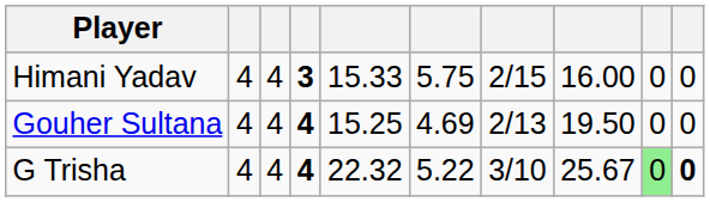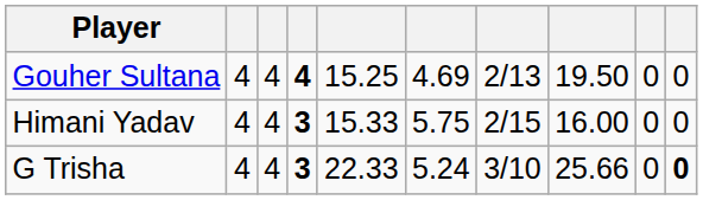rows swapped: Gouher Sultana <-> Himani Yadav
G Trisha | column 4: 4 -> 3
G Trisha | column 5: 22.32 -> 22.33
G Trisha | column 6: 5.22 -> 5.24
G Trisha | column 8: 25.67 -> 25.66
G Trisha | column 9: lightgreen background -> no background
